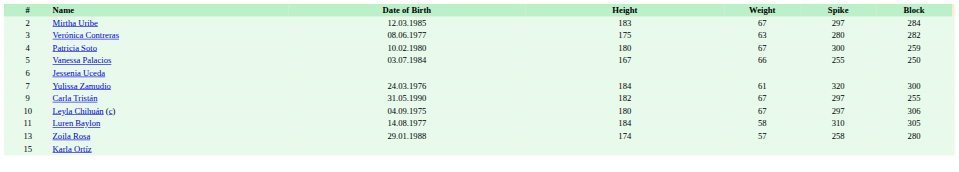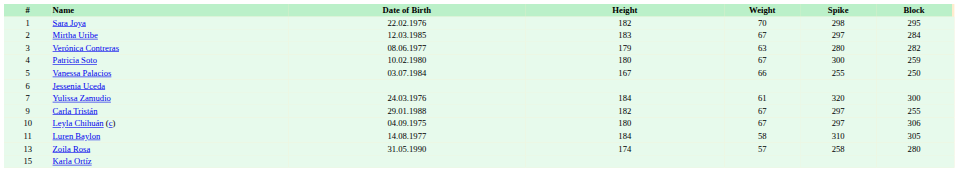+ row: 1 | Sara Joya | 22.02.1976 | 182 | 70 | 298 | 295
Verónica Contreras | Height: 175 -> 179
Carla Tristán | Date of Birth: 31.05.1990 -> 29.01.1988
Zoila Rosa | Date of Birth: 29.01.1988 -> 31.05.1990
